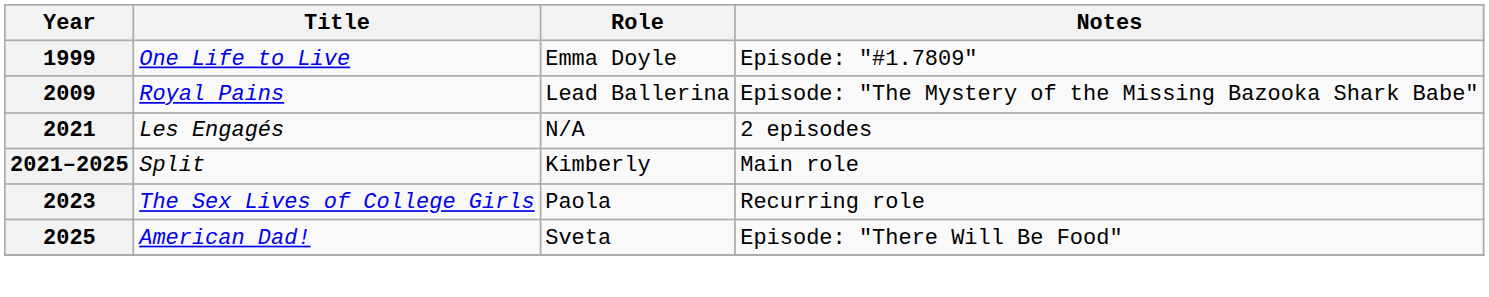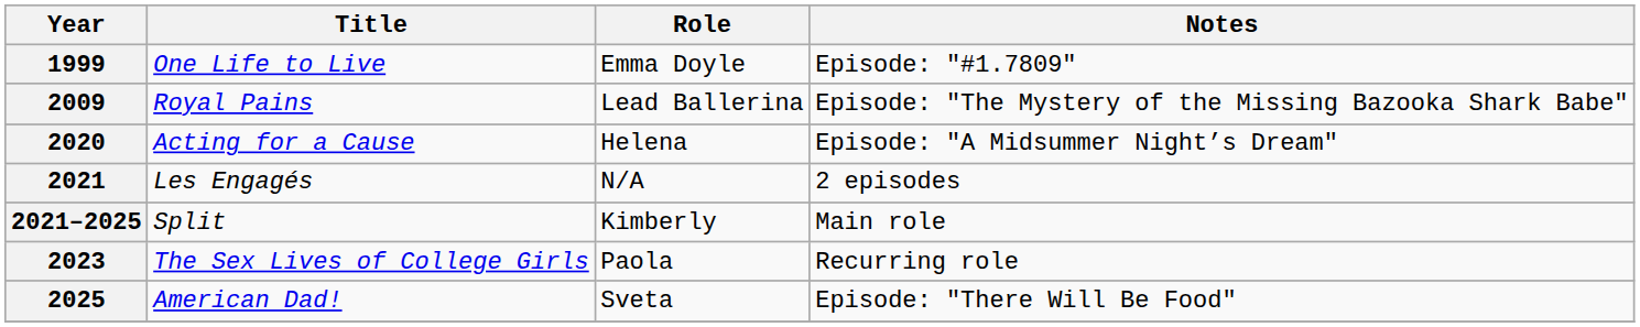+ row: 2020 | Acting for a Cause | Helena | Episode: "A Midsummer Night’s Dream"
